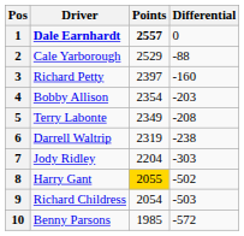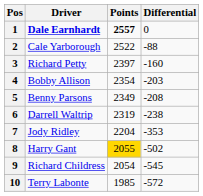2 | Points: 2529 -> 2522
5 | Driver: Terry Labonte -> Benny Parsons
7 | Differential: -303 -> -353
9 | Differential: -503 -> -545
10 | Driver: Benny Parsons -> Terry Labonte
